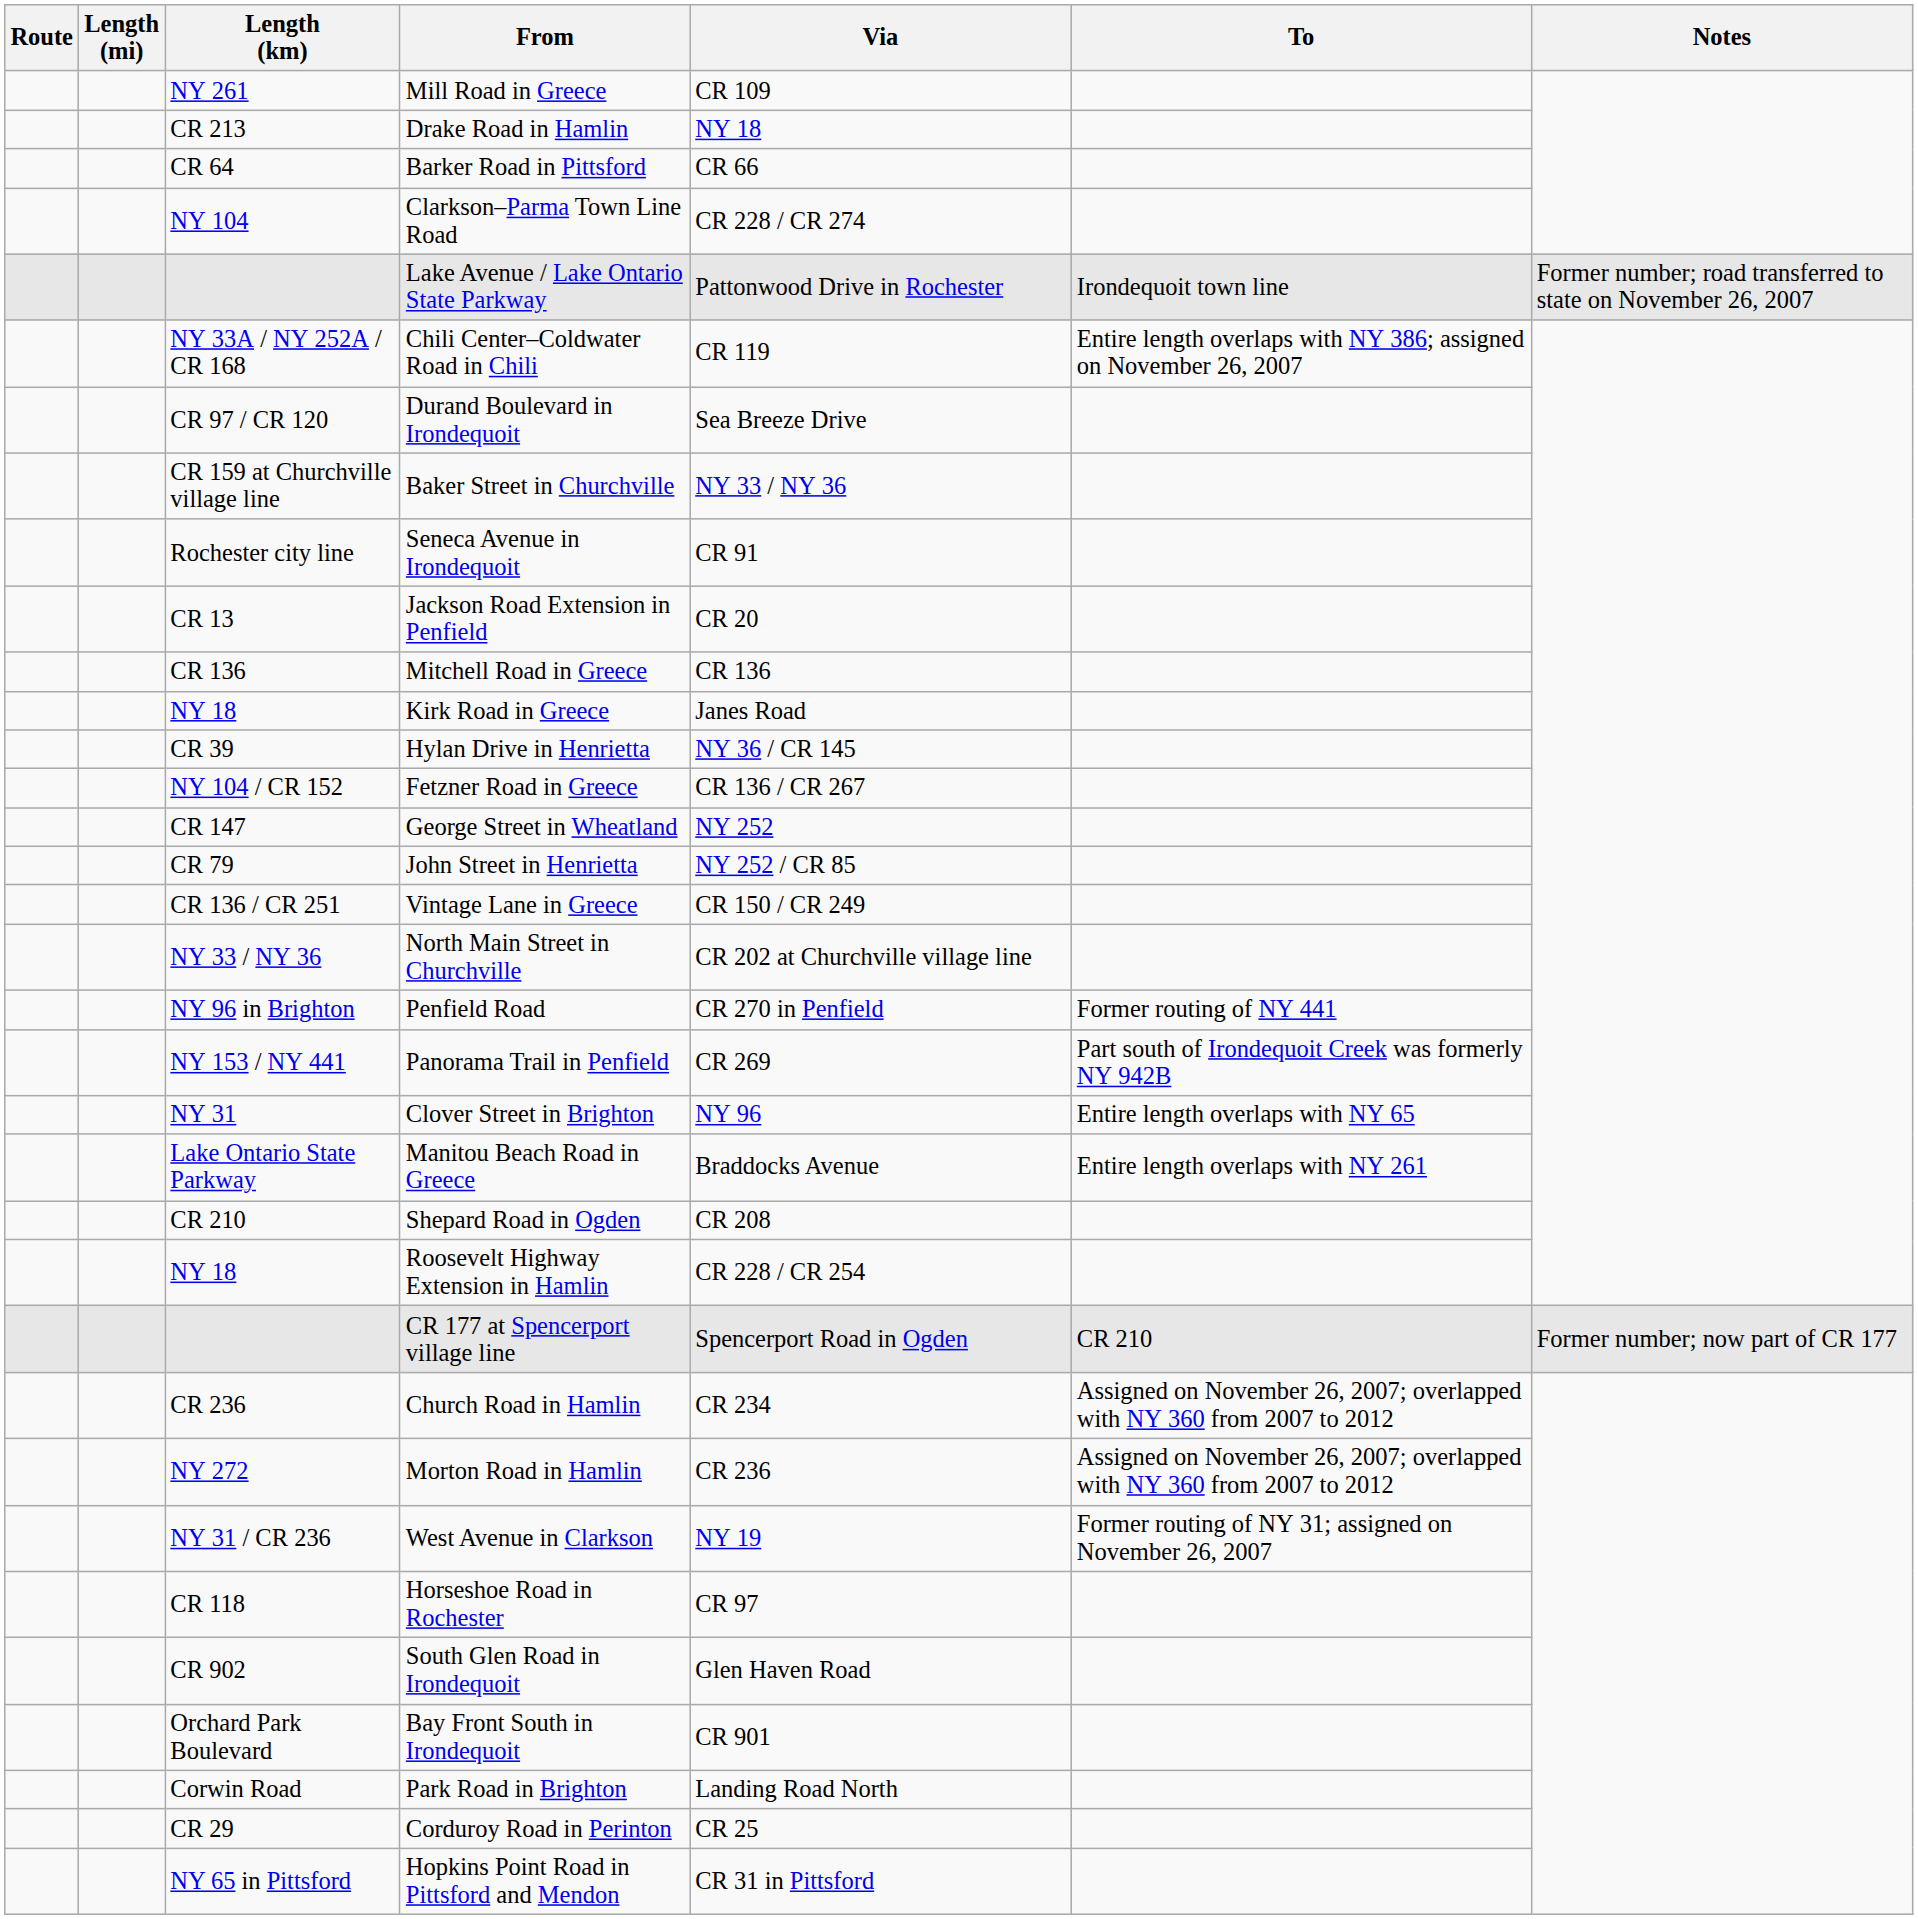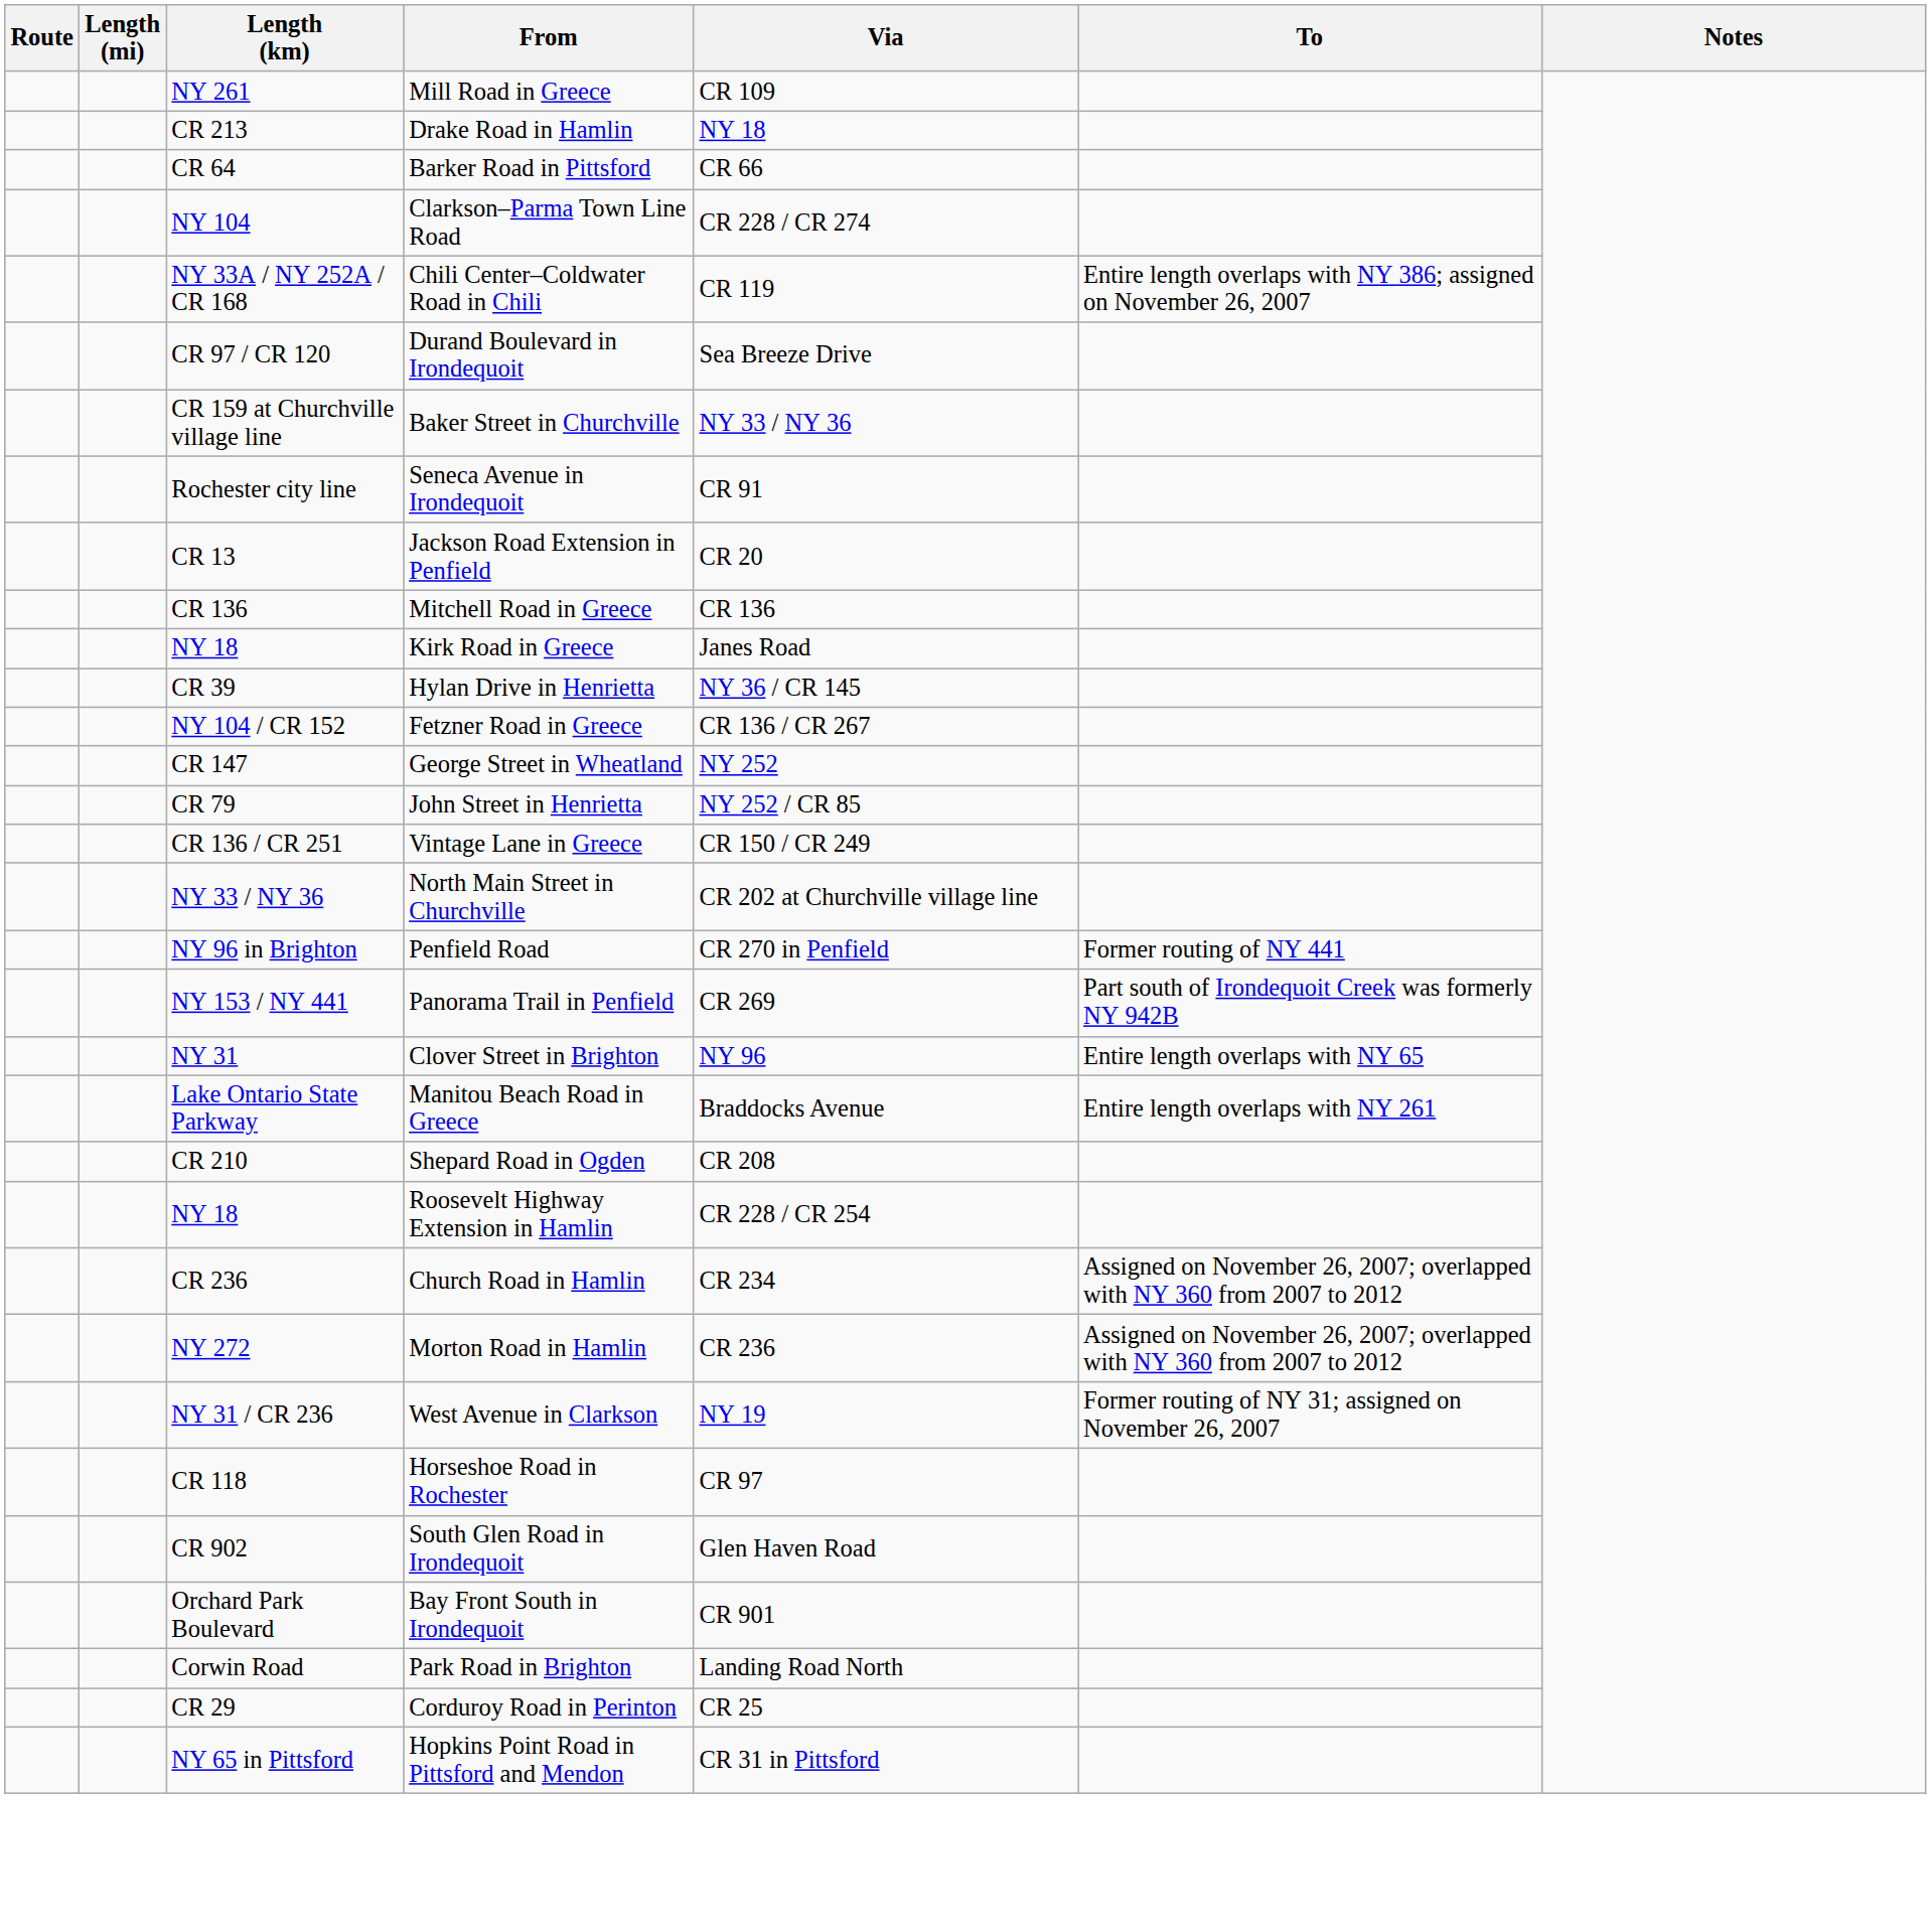- row: Lake Avenue / Lake Ontario State Parkway | Pattonwood Drive in Rochester | Irondequoit town line | Former number; road transferred to state on November 26, 2007
- row: CR 177 at Spencerport village line | Spencerport Road in Ogden | CR 210 | Former number; now part of CR 177
